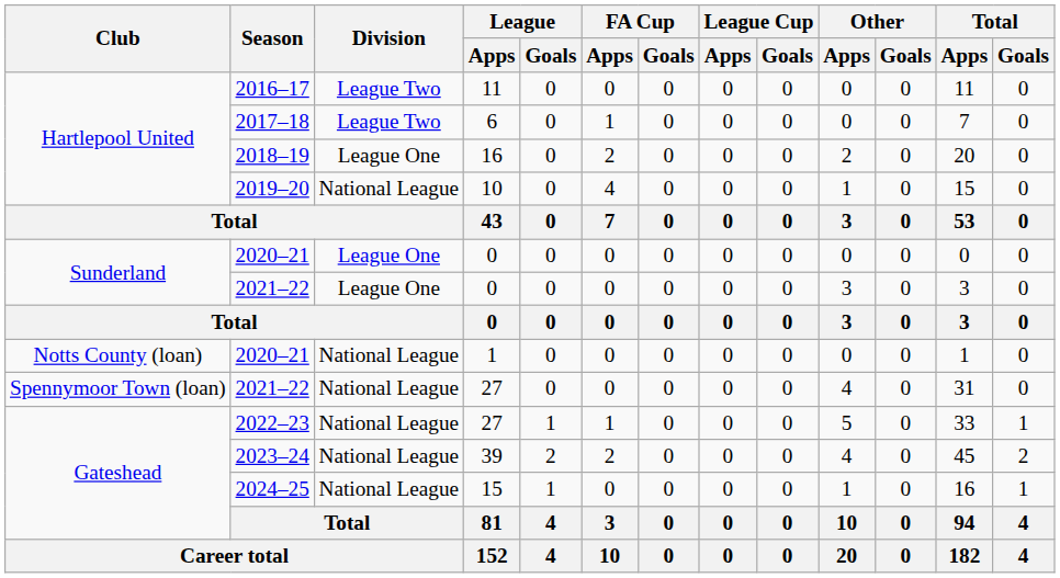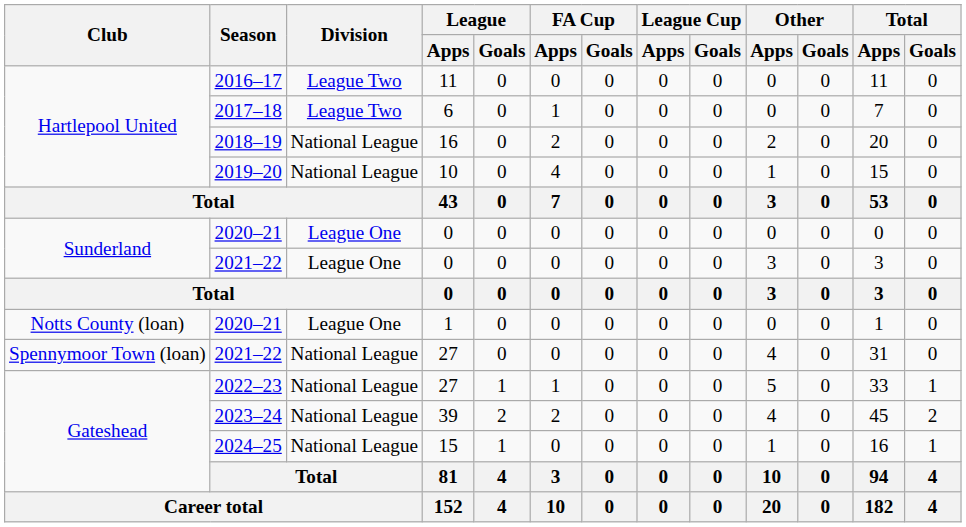2018–19 | Division: League One -> National League
2020–21 / 1 | Division: National League -> League One
